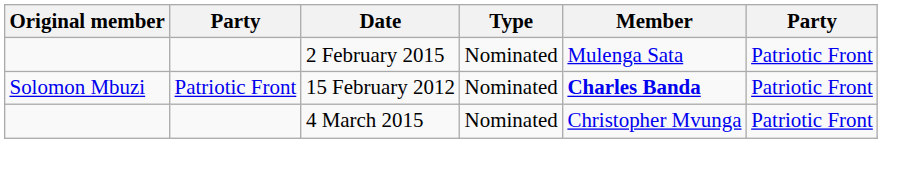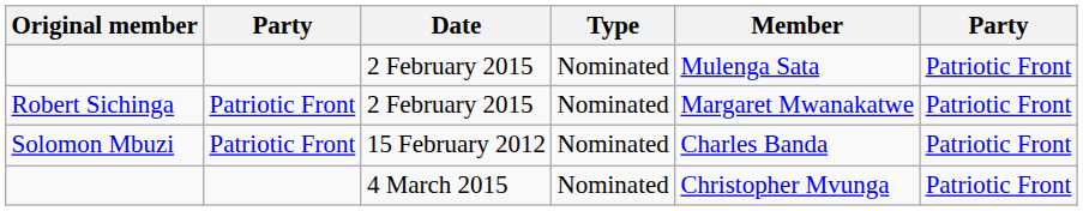+ row: Robert Sichinga | Patriotic Front | 2 February 2015 | Nominated | Margaret Mwanakatwe | Patriotic Front
Solomon Mbuzi | Member: bold -> normal
